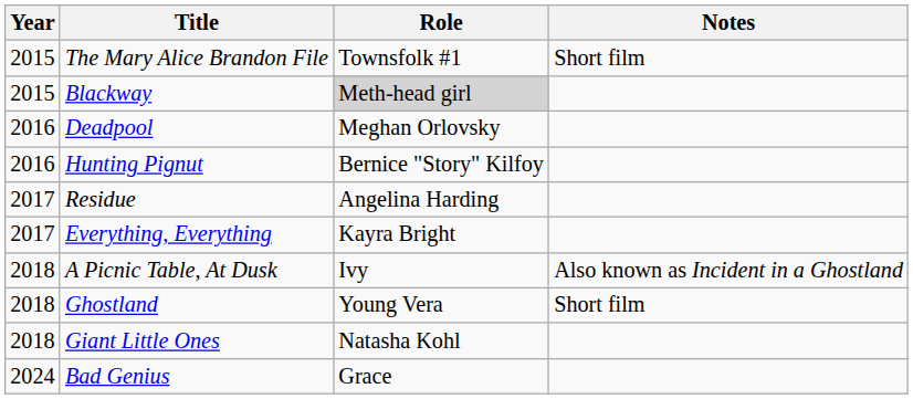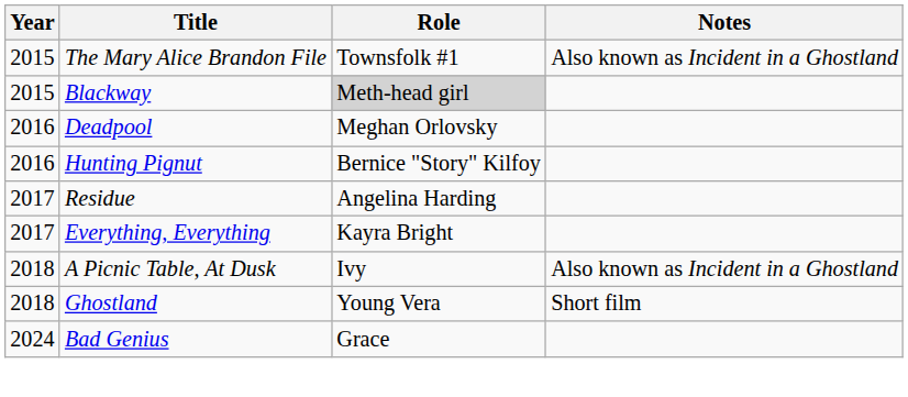The Mary Alice Brandon File | Notes: Short film -> Also known as Incident in a Ghostland
- row: 2018 | Giant Little Ones | Natasha Kohl
